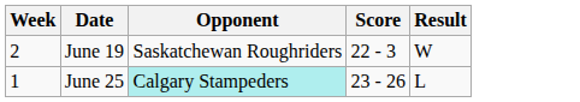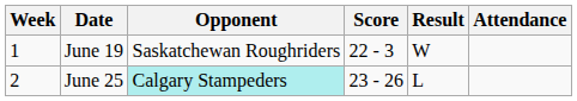+ column: Attendance
June 19 | Week: 2 -> 1
June 25 | Week: 1 -> 2
